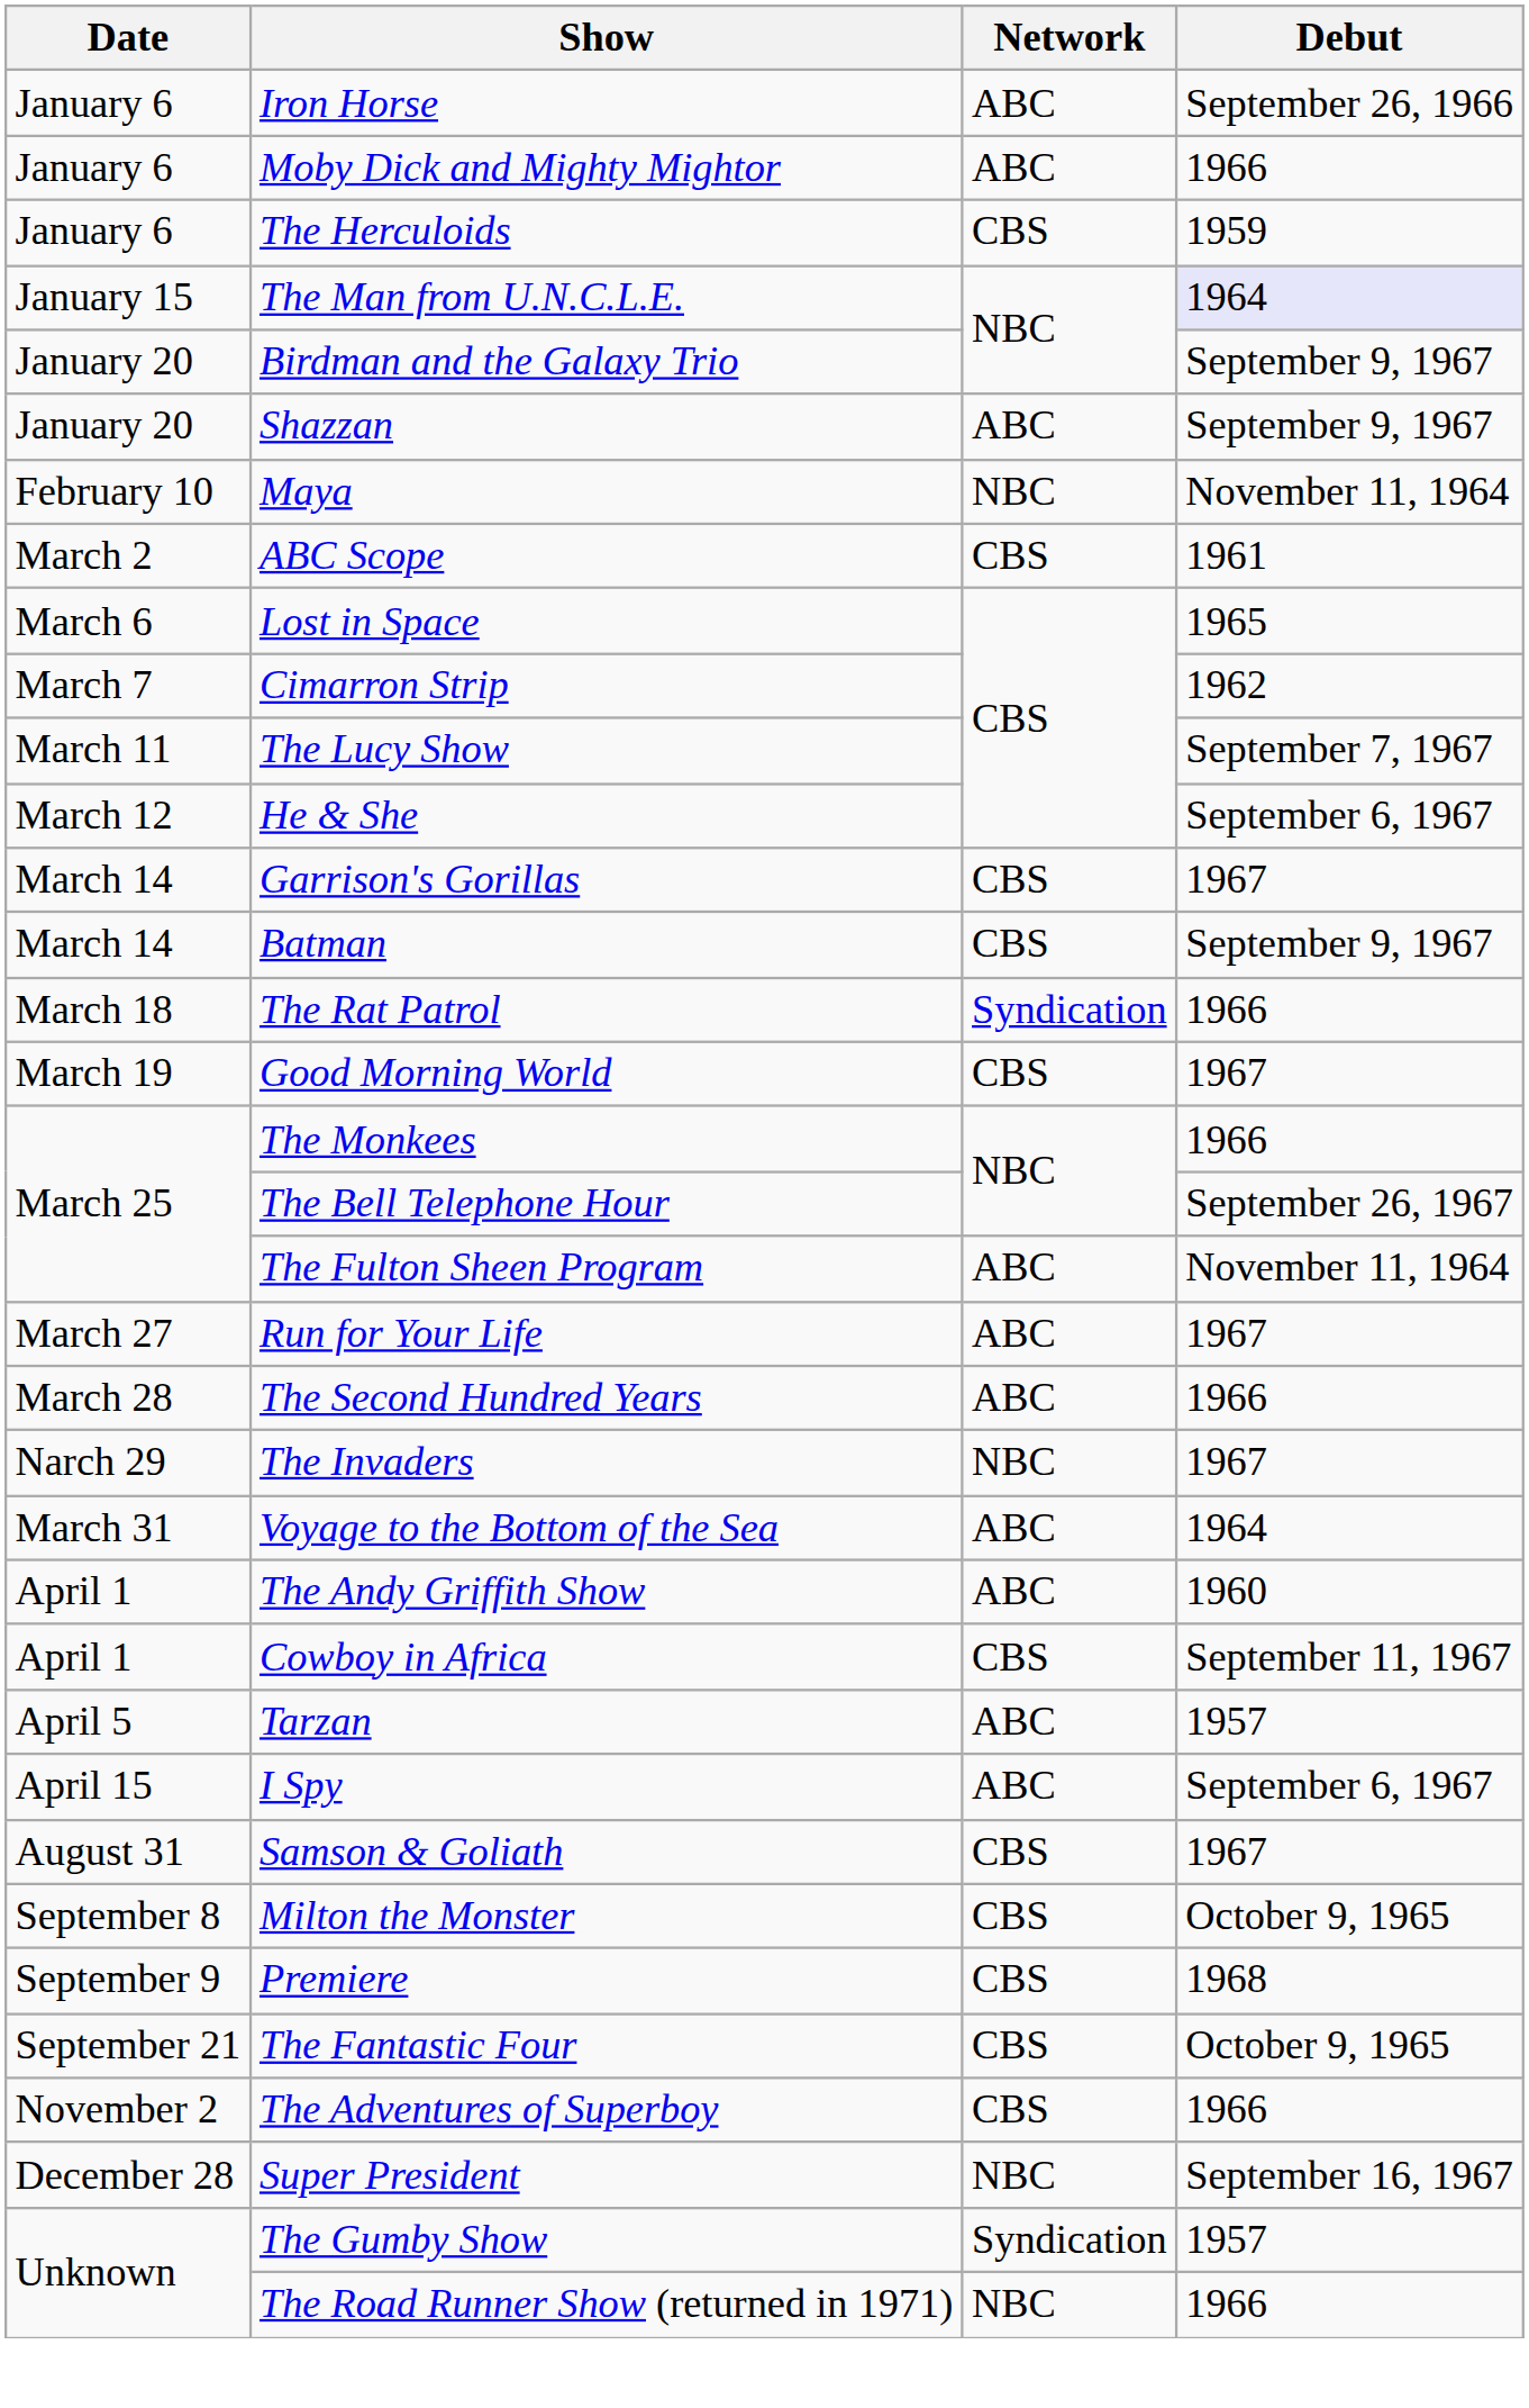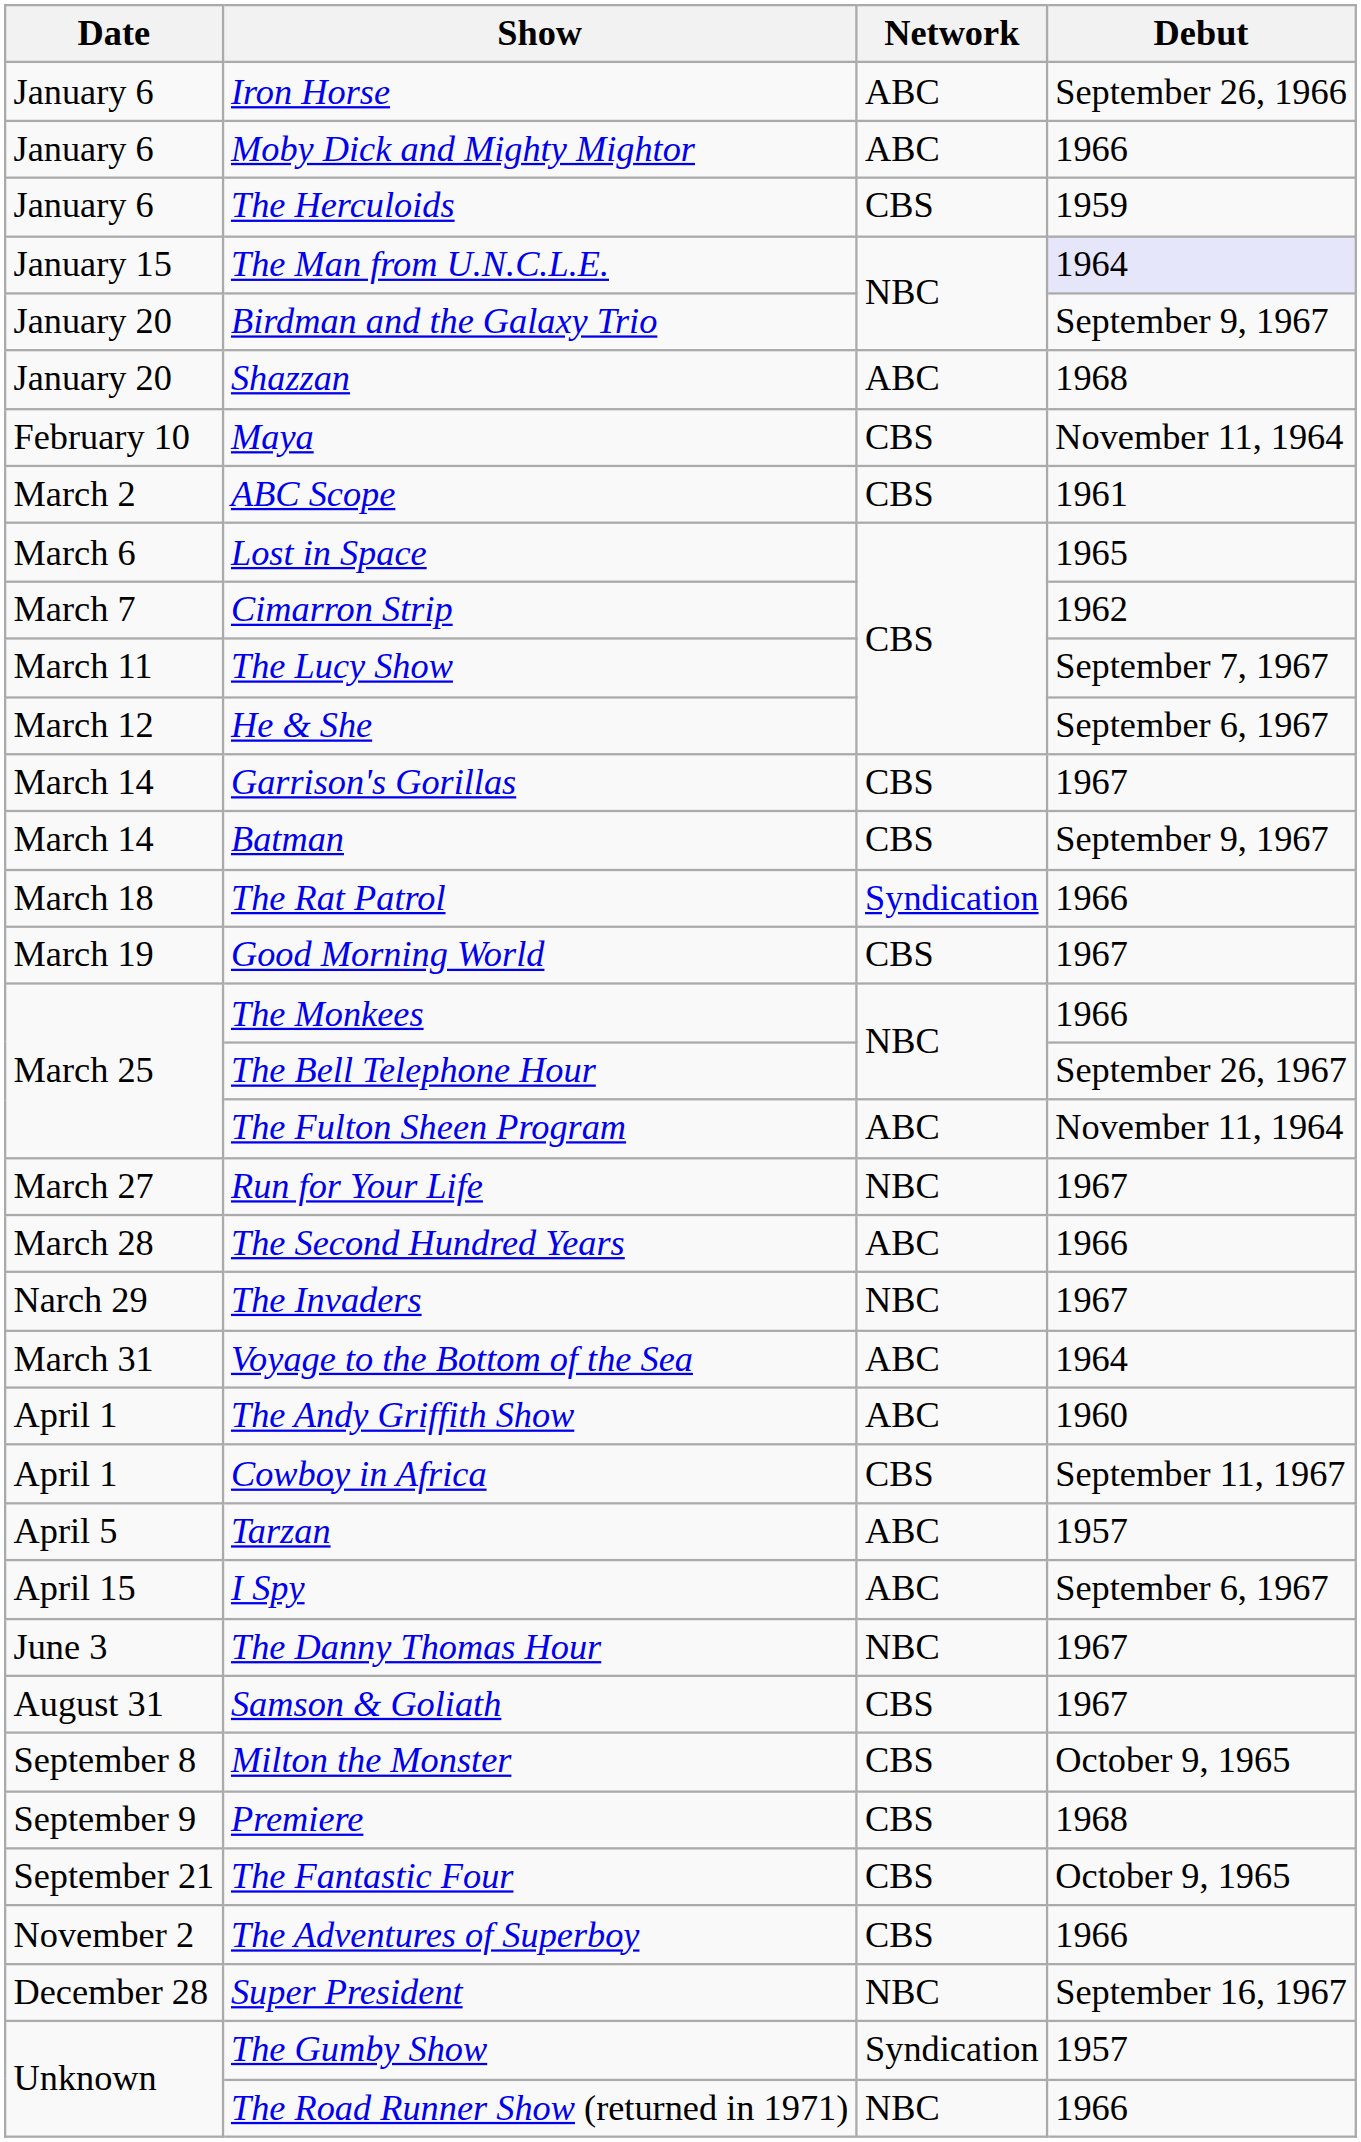Shazzan | Debut: September 9, 1967 -> 1968
Maya | Network: NBC -> CBS
Run for Your Life | Network: ABC -> NBC
+ row: June 3 | The Danny Thomas Hour | NBC | 1967
